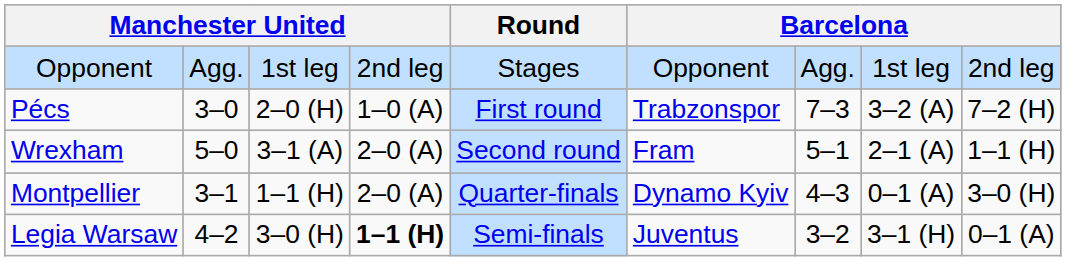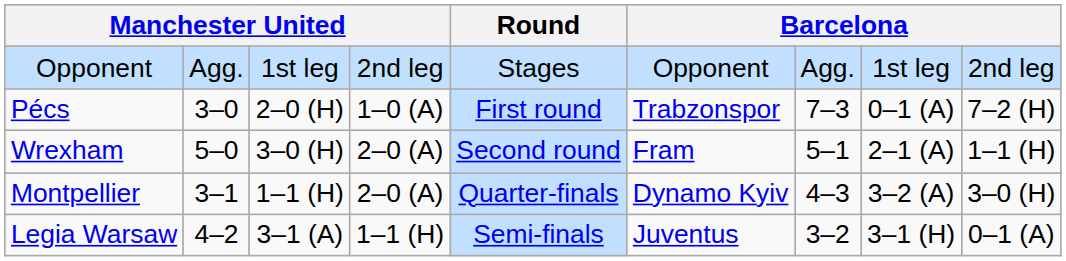Pécs | column 8: 3–2 (A) -> 0–1 (A)
Wrexham | column 3: 3–1 (A) -> 3–0 (H)
Montpellier | column 8: 0–1 (A) -> 3–2 (A)
Legia Warsaw | column 3: 3–0 (H) -> 3–1 (A)
Legia Warsaw | column 4: bold -> normal
